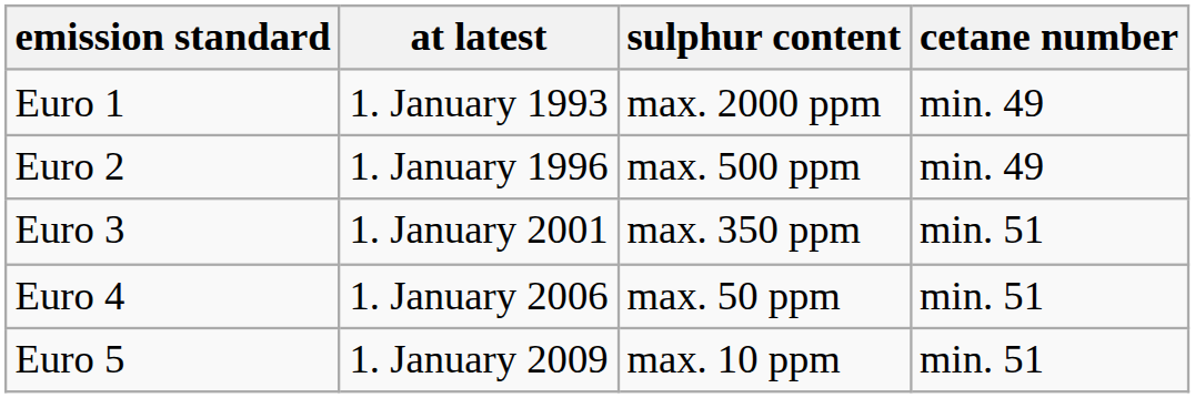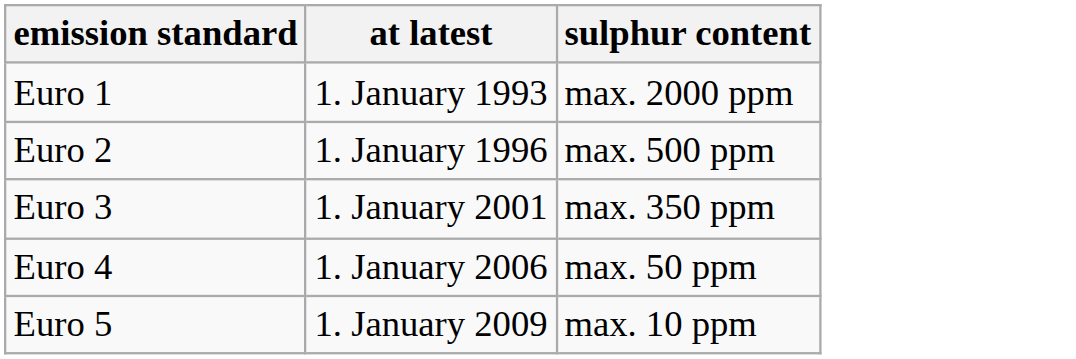- column: cetane number | min. 49 | min. 49 | min. 51 | min. 51 | min. 51
